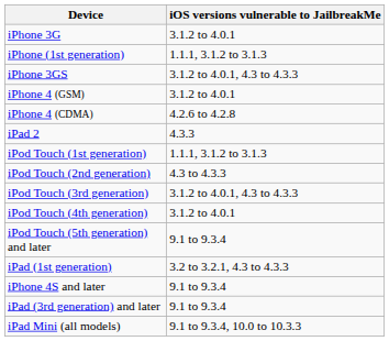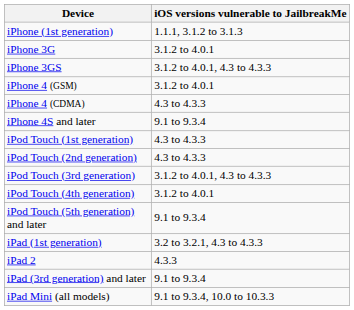rows swapped: iPhone (1st generation) <-> iPhone 3G
iPhone 4 (CDMA) | iOS versions vulnerable to JailbreakMe: 4.2.6 to 4.2.8 -> 4.3 to 4.3.3
rows swapped: iPhone 4S and later <-> iPad 2
iPod Touch (1st generation) | iOS versions vulnerable to JailbreakMe: 1.1.1, 3.1.2 to 3.1.3 -> 4.3 to 4.3.3
